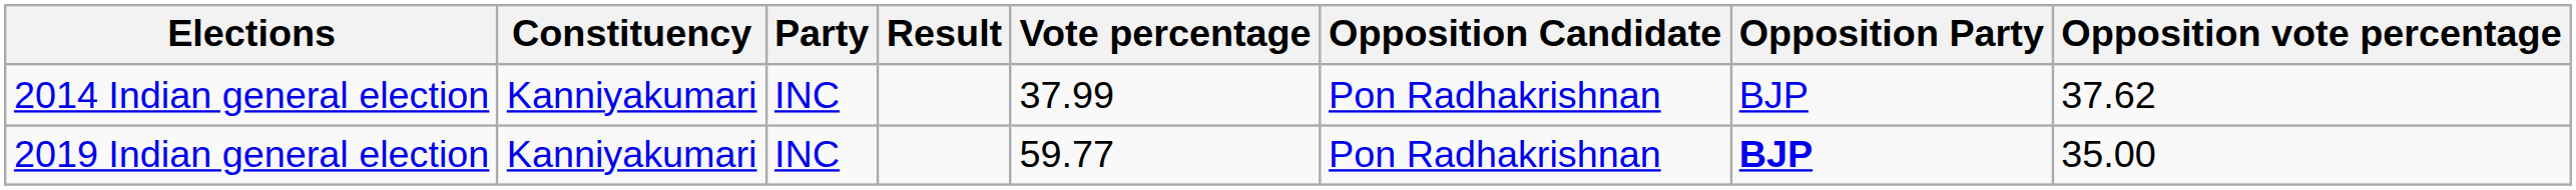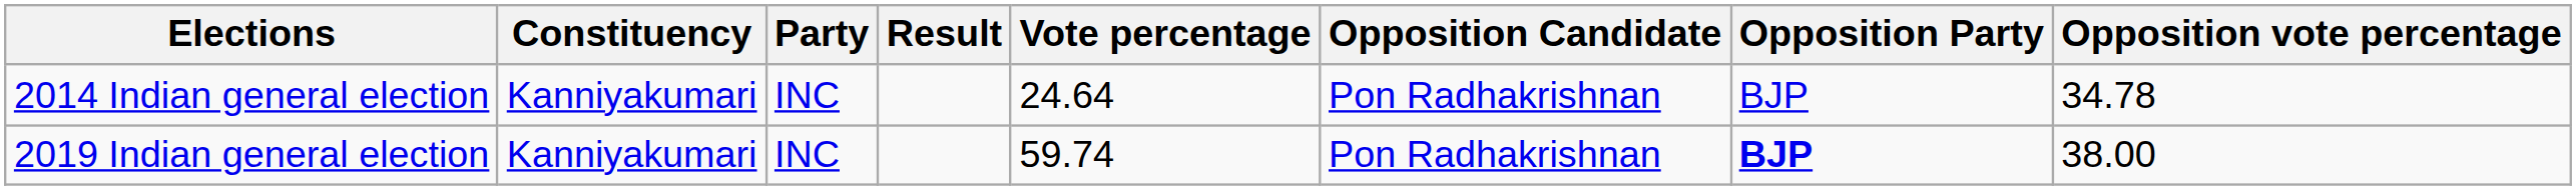2014 Indian general election | Vote percentage: 37.99 -> 24.64
2014 Indian general election | Opposition vote percentage: 37.62 -> 34.78
2019 Indian general election | Vote percentage: 59.77 -> 59.74
2019 Indian general election | Opposition vote percentage: 35.00 -> 38.00
